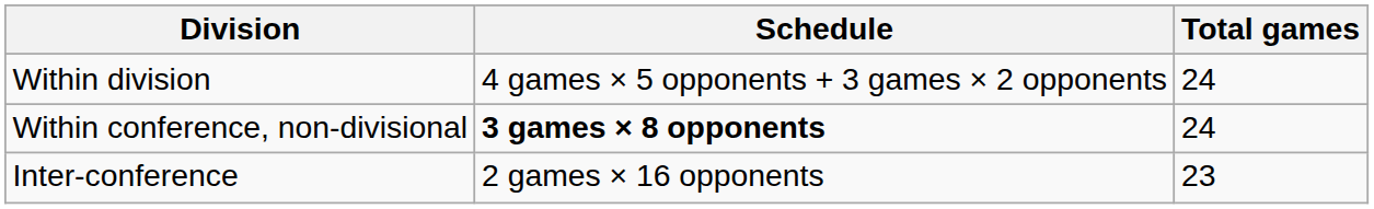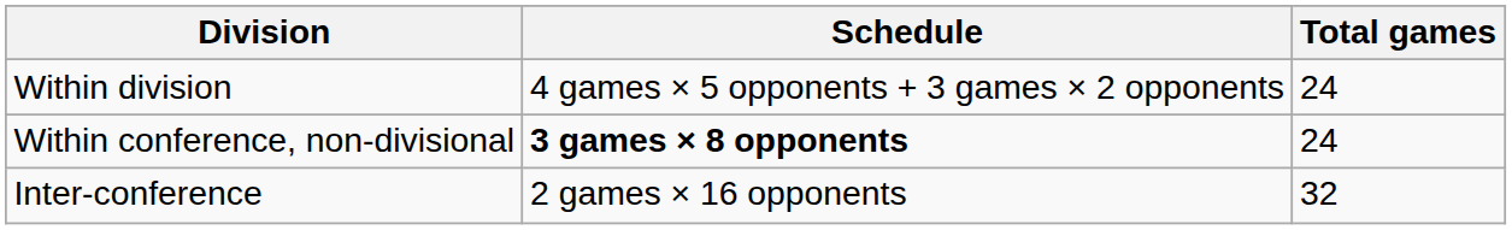Inter-conference | Total games: 23 -> 32
